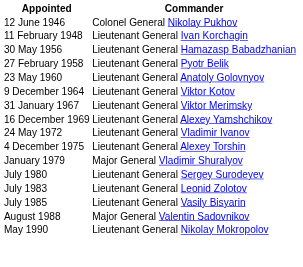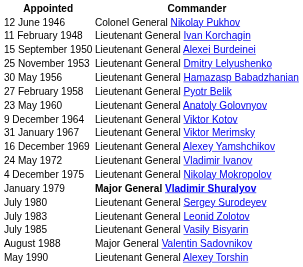+ row: 15 September 1950 | Lieutenant General Alexei Burdeinei
+ row: 25 November 1953 | Lieutenant General Dmitry Lelyushenko
4 December 1975 | Commander: Lieutenant General Alexey Torshin -> Lieutenant General Nikolay Mokropolov
January 1979 | Commander: normal -> bold
May 1990 | Commander: Lieutenant General Nikolay Mokropolov -> Lieutenant General Alexey Torshin
